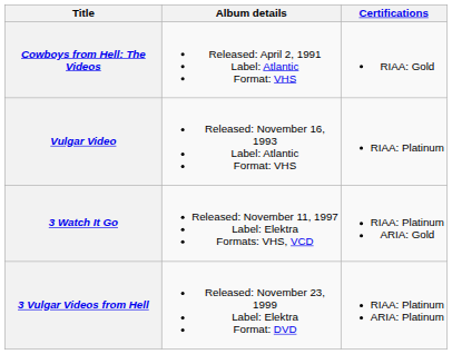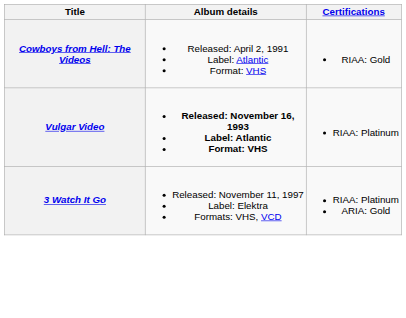Vulgar Video | Album details: normal -> bold
- row: 3 Vulgar Videos from Hell | Released: November 23, 1999 Label: Elektra Format: DVD | RIAA: Platinum ARIA: Platinum
